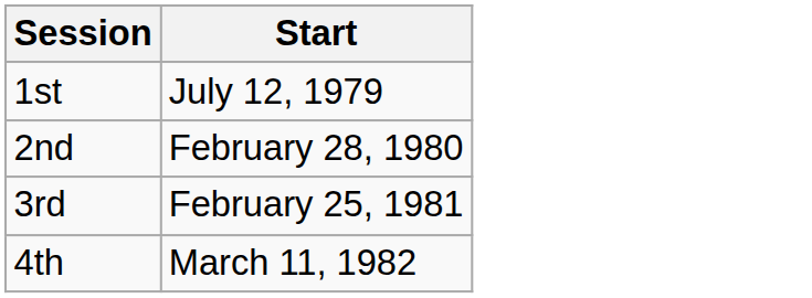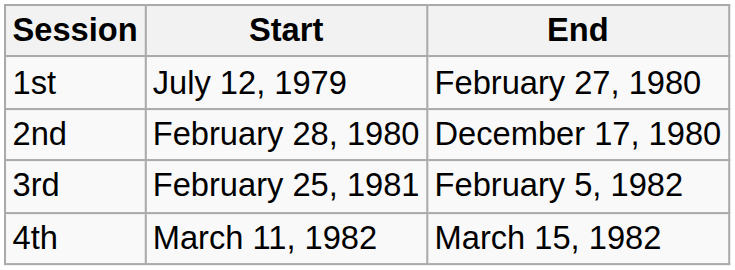+ column: End | February 27, 1980 | December 17, 1980 | February 5, 1982 | March 15, 1982
